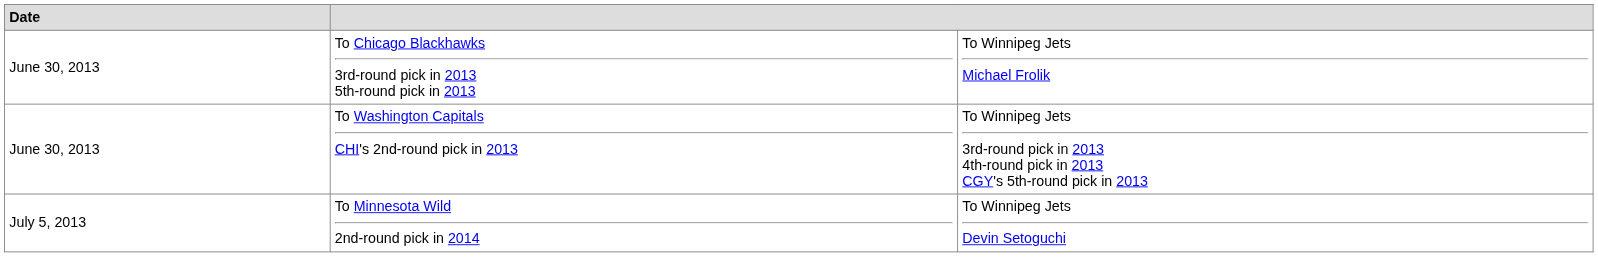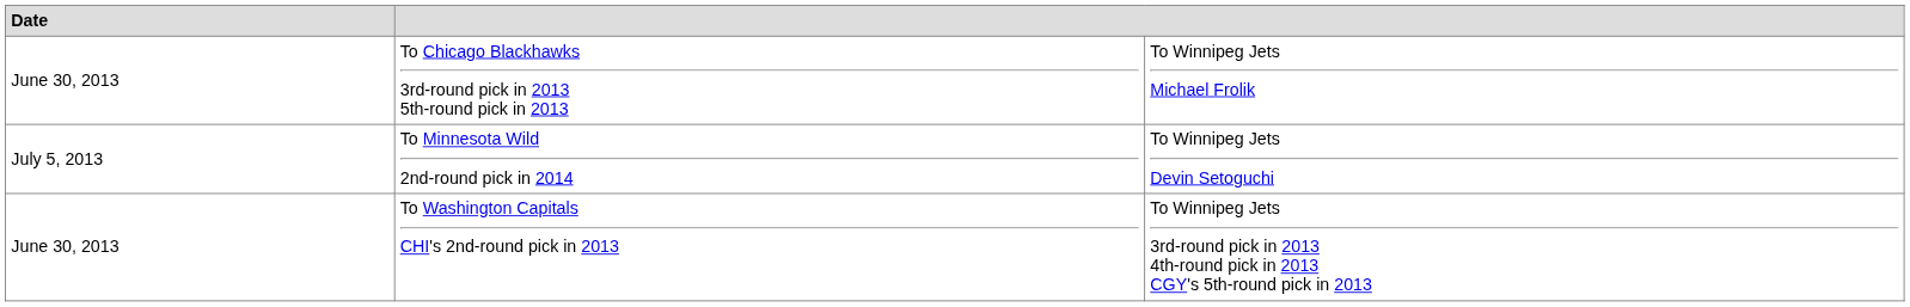rows swapped: To Washington Capitals CHI's 2nd-round pick in 2013 <-> To Minnesota Wild 2nd-round pick in 2014
